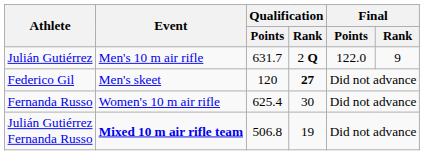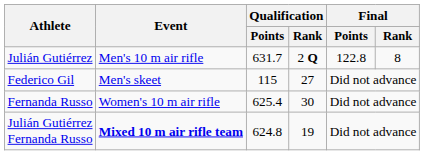Julián Gutiérrez | Final / Points: 122.0 -> 122.8
Julián Gutiérrez | Final / Rank: 9 -> 8
Federico Gil | Qualification / Points: 120 -> 115
Federico Gil | Qualification / Rank: bold -> normal
Julián Gutiérrez Fernanda Russo | Qualification / Points: 506.8 -> 624.8
